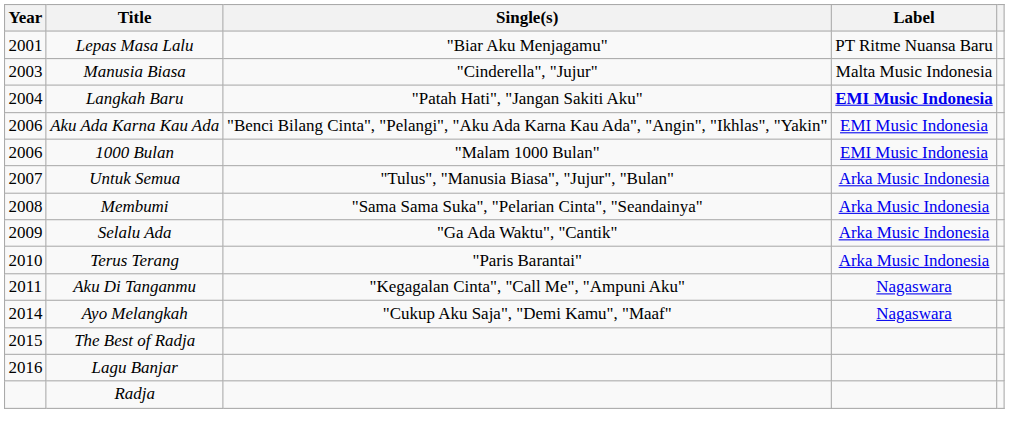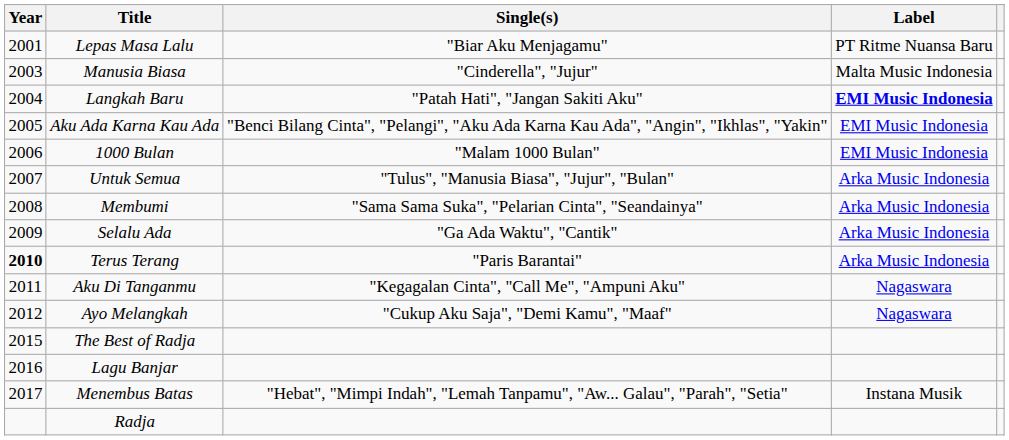Aku Ada Karna Kau Ada | Year: 2006 -> 2005
Terus Terang | Year: normal -> bold
Ayo Melangkah | Year: 2014 -> 2012
+ row: 2017 | Menembus Batas | "Hebat", "Mimpi Indah", "Lemah Tanpamu", "Aw... Galau", "Parah", "Setia" | Instana Musik
